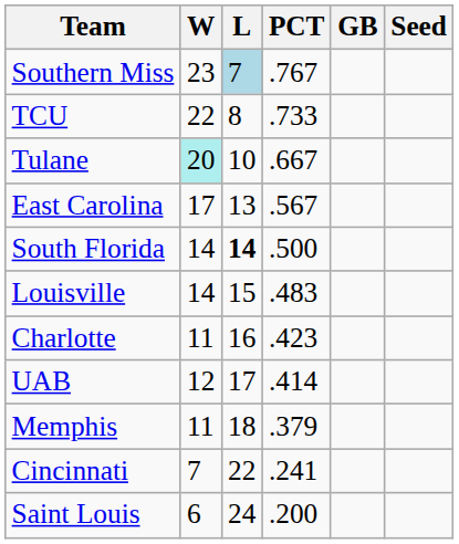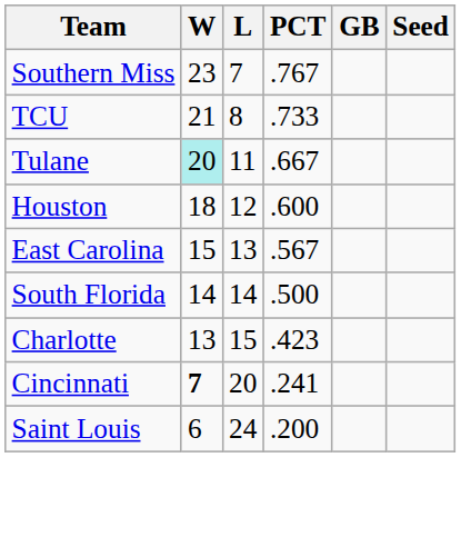Southern Miss | L: lightblue background -> no background
TCU | W: 22 -> 21
Tulane | L: 10 -> 11
+ row: Houston | 18 | 12 | .600
East Carolina | W: 17 -> 15
South Florida | L: bold -> normal
- row: Louisville | 14 | 15 | .483
Charlotte | W: 11 -> 13
Charlotte | L: 16 -> 15
- row: UAB | 12 | 17 | .414
- row: Memphis | 11 | 18 | .379
Cincinnati | W: normal -> bold
Cincinnati | L: 22 -> 20
